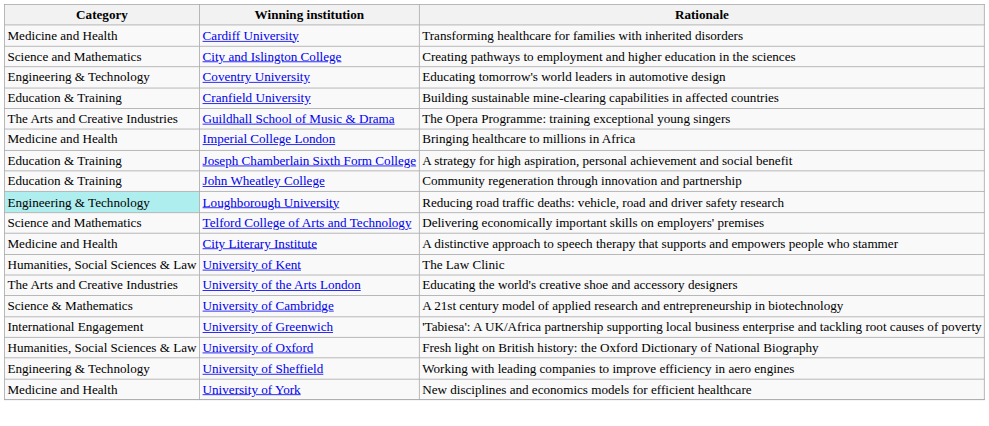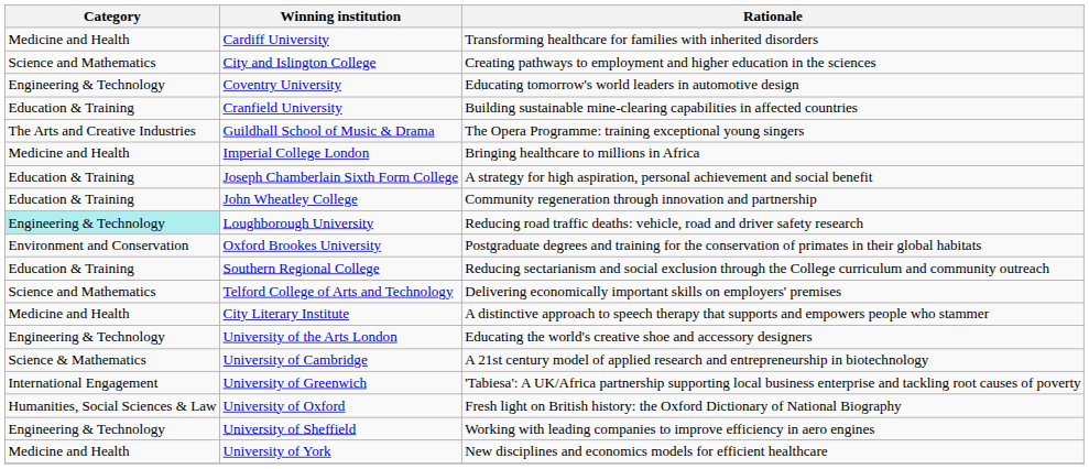+ row: Environment and Conservation | Oxford Brookes University | Postgraduate degrees and training for the conservation of primates in their global habitats
+ row: Education & Training | Southern Regional College | Reducing sectarianism and social exclusion through the College curriculum and community outreach
- row: Humanities, Social Sciences & Law | University of Kent | The Law Clinic
University of the Arts London | Category: The Arts and Creative Industries -> Engineering & Technology
